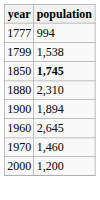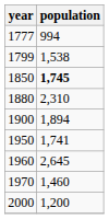+ row: 1950 | 1,741
